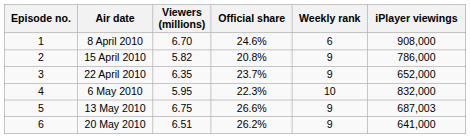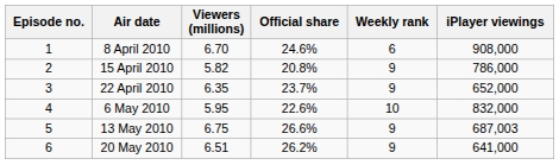6 May 2010 | Official share: 22.3% -> 22.6%
